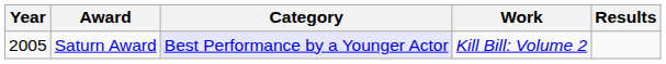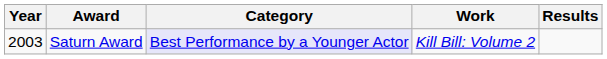Saturn Award | Year: 2005 -> 2003
